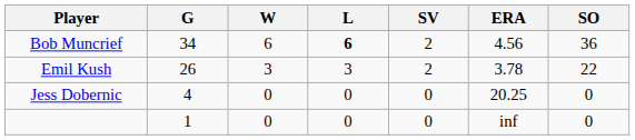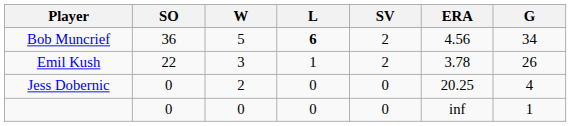columns swapped: G <-> SO
Bob Muncrief | W: 6 -> 5
Emil Kush | L: 3 -> 1
Jess Dobernic | W: 0 -> 2
